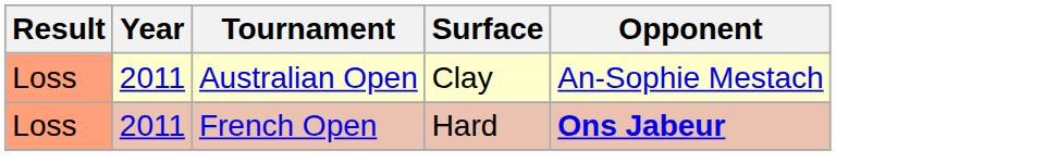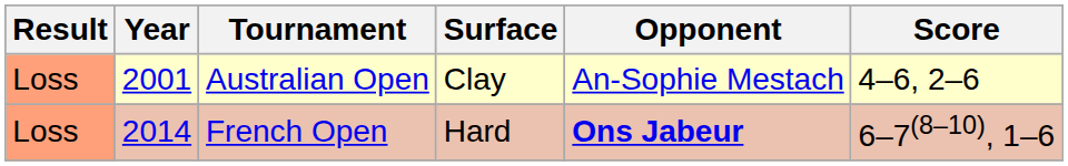+ column: Score | 4–6, 2–6 | 6–7(8–10), 1–6
Australian Open | Year: 2011 -> 2001
French Open | Year: 2011 -> 2014
